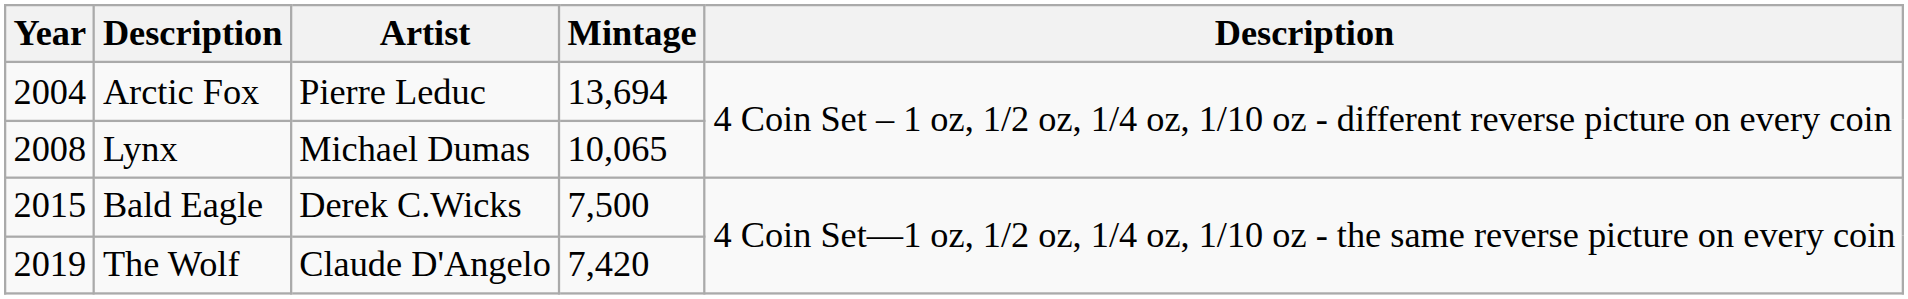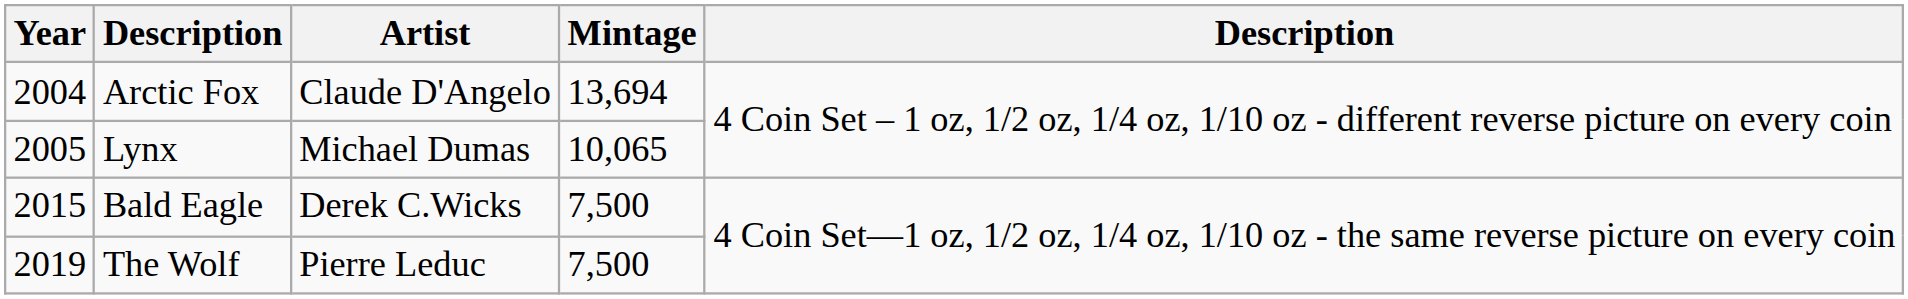Arctic Fox | Artist: Pierre Leduc -> Claude D'Angelo
Lynx | Year: 2008 -> 2005
The Wolf | Artist: Claude D'Angelo -> Pierre Leduc
The Wolf | Mintage: 7,420 -> 7,500
